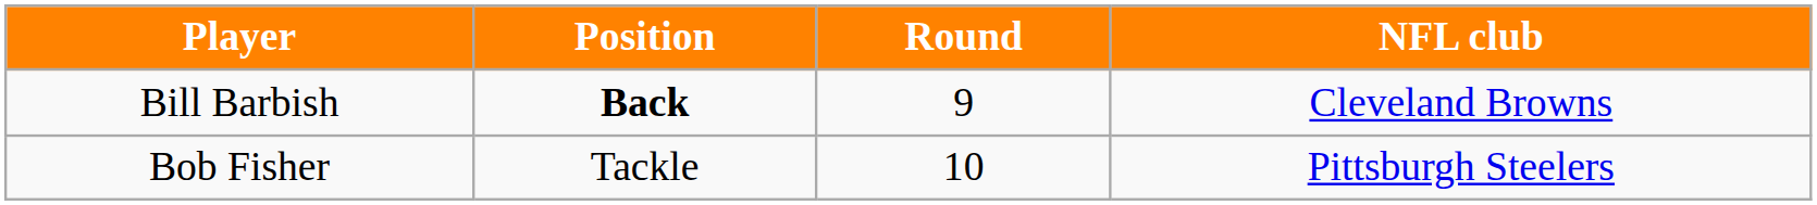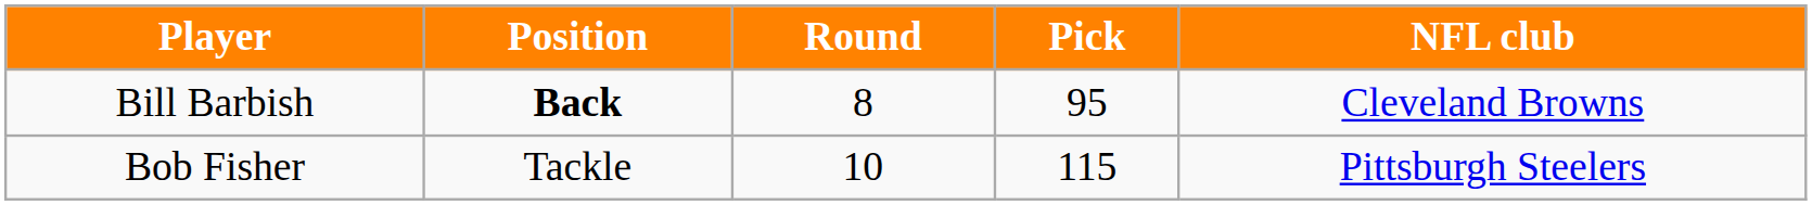+ column: Pick | 95 | 115
Bill Barbish | Round: 9 -> 8
